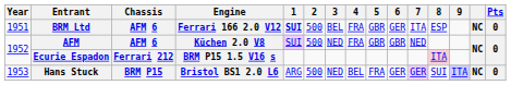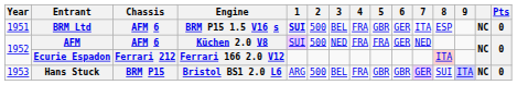BRM Ltd | Engine: Ferrari 166 2.0 V12 -> BRM P15 1.5 V16 s
AFM | 5: GBR -> FRA
AFM | 6: GBR -> GER
Ecurie Espadon | Engine: BRM P15 1.5 V16 s -> Ferrari 166 2.0 V12
Hans Stuck | 3: NED -> BEL
Hans Stuck | 4: BEL -> FRA
Hans Stuck | 5: FRA -> GBR
Hans Stuck | 6: GER -> GBR
